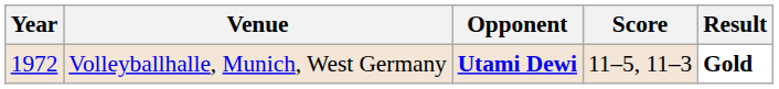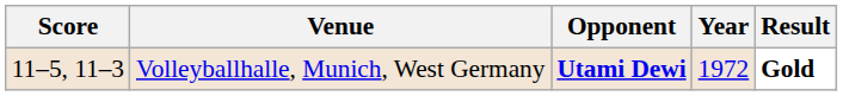columns swapped: Year <-> Score
